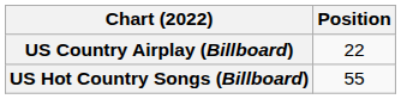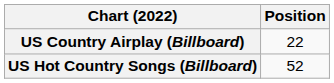US Hot Country Songs (Billboard) | Position: 55 -> 52
